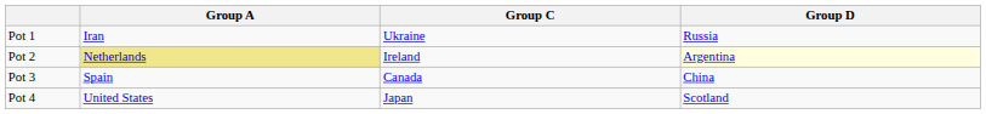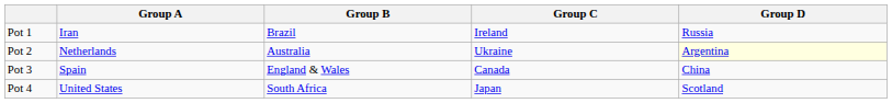+ column: Group B | Brazil | Australia | England & Wales | South Africa
Pot 1 | Group C: Ukraine -> Ireland
Pot 2 | Group A: khaki background -> no background
Pot 2 | Group C: Ireland -> Ukraine
